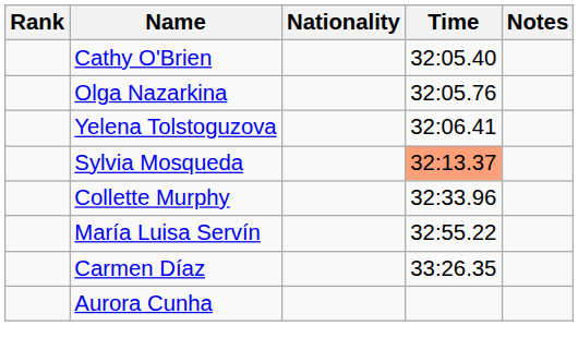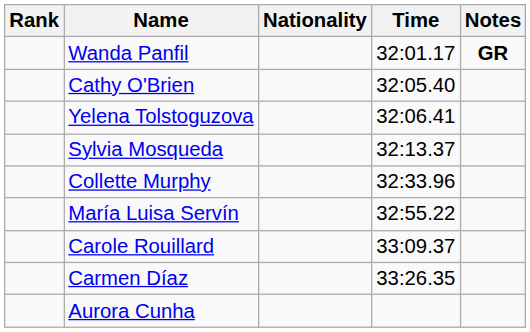+ row: Wanda Panfil | 32:01.17 | GR
- row: Olga Nazarkina | 32:05.76
Sylvia Mosqueda | Time: lightsalmon background -> no background
+ row: Carole Rouillard | 33:09.37
